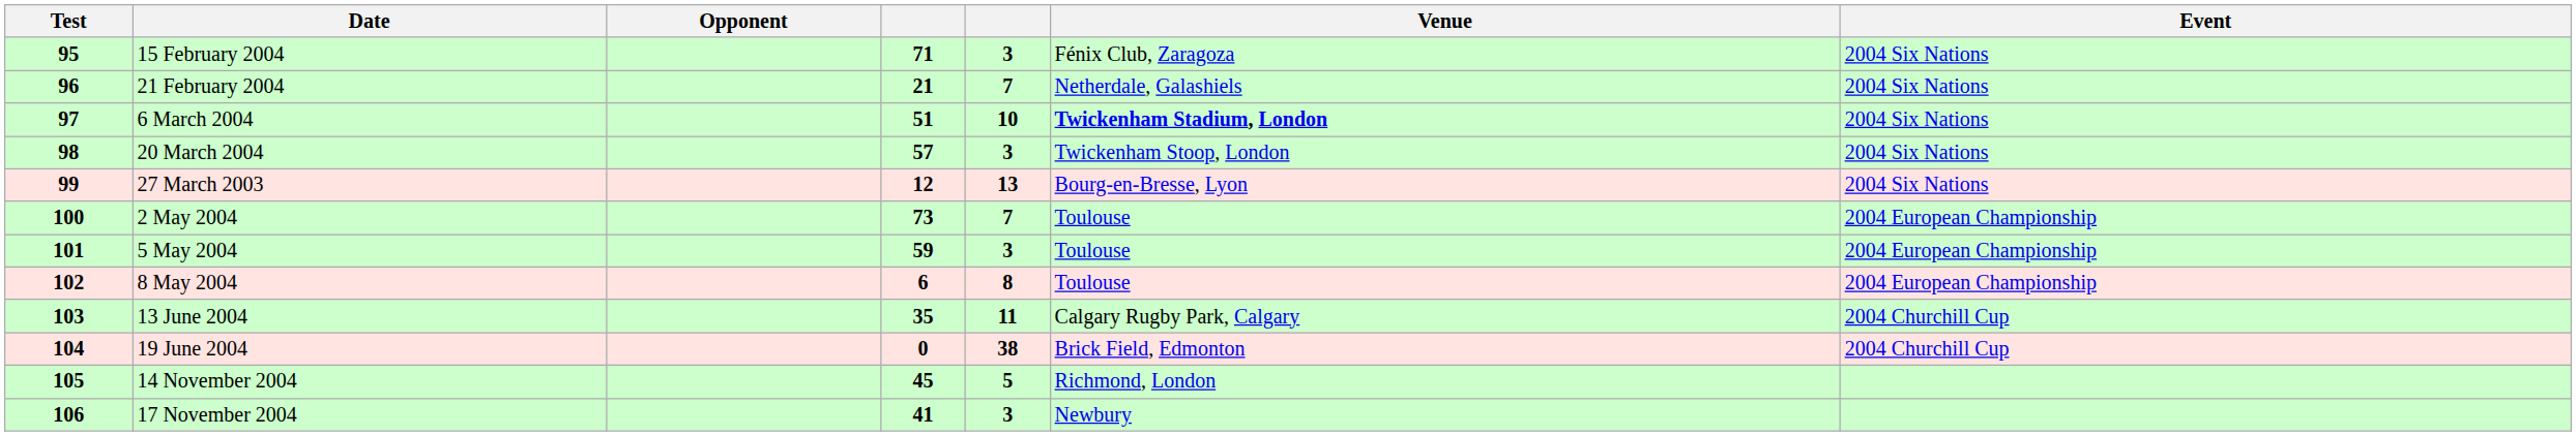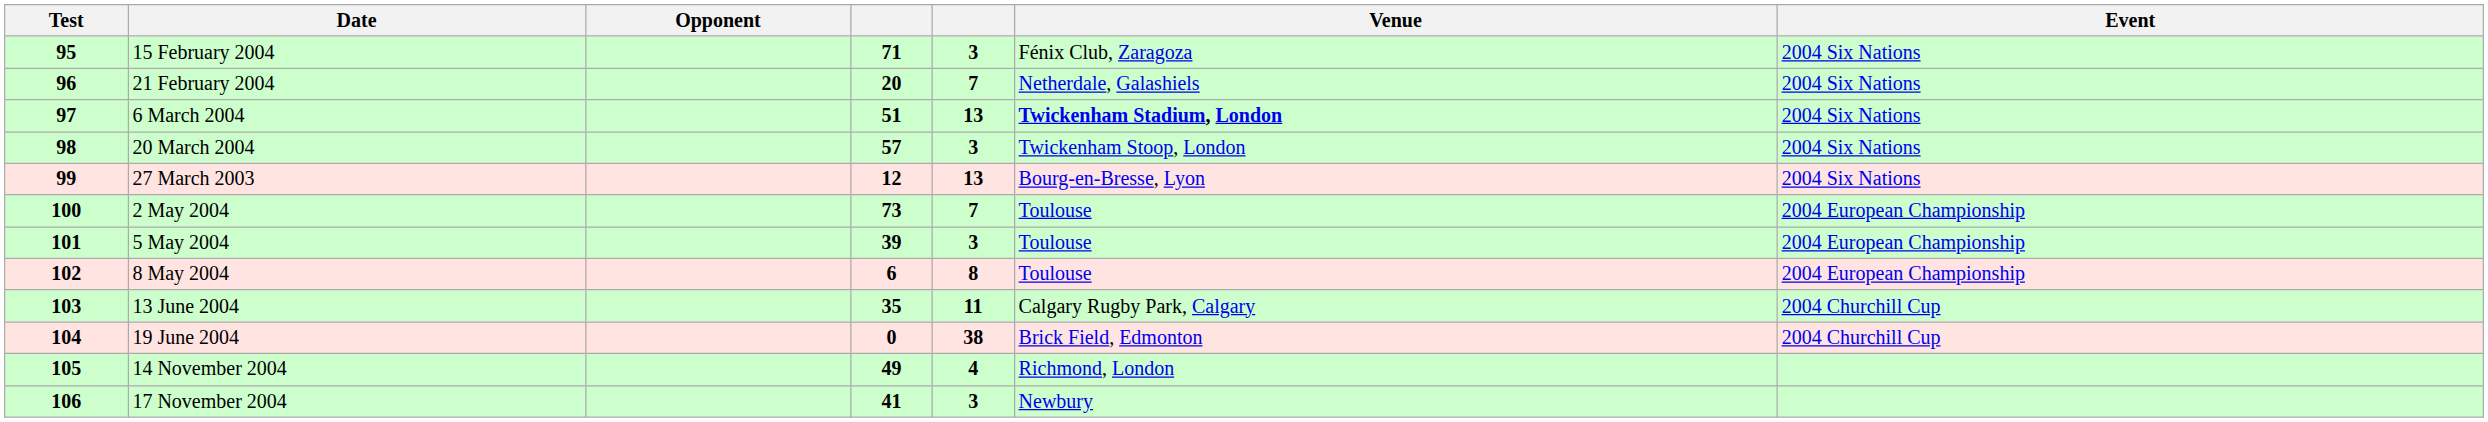21 February 2004 | column 4: 21 -> 20
6 March 2004 | column 5: 10 -> 13
5 May 2004 | column 4: 59 -> 39
14 November 2004 | column 4: 45 -> 49
14 November 2004 | column 5: 5 -> 4
